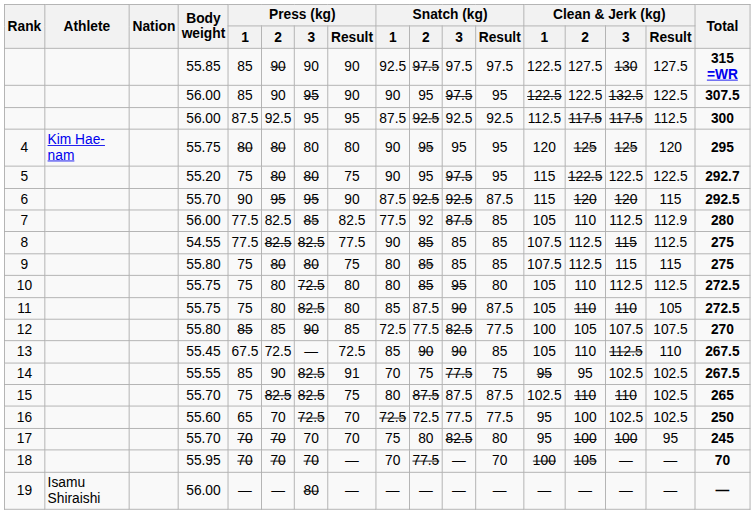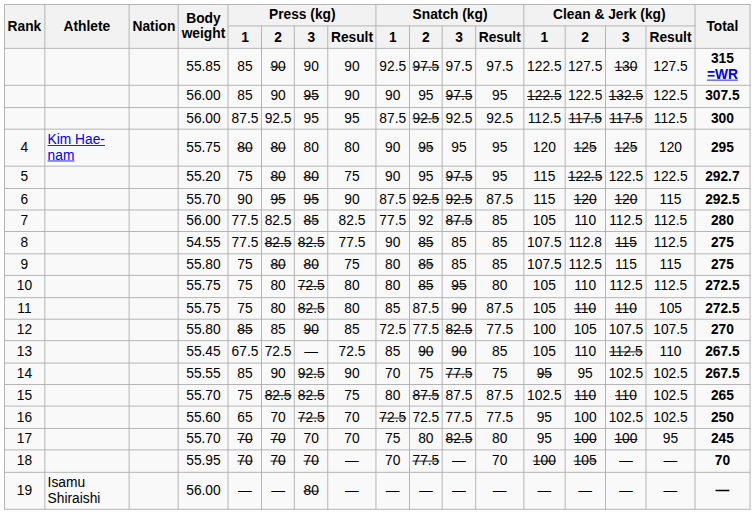7 | Clean & Jerk (kg) / Result: 112.9 -> 112.5
8 | Clean & Jerk (kg) / 2: 112.5 -> 112.8
14 | Press (kg) / 3: 82.5 -> 92.5
14 | Press (kg) / Result: 91 -> 90
